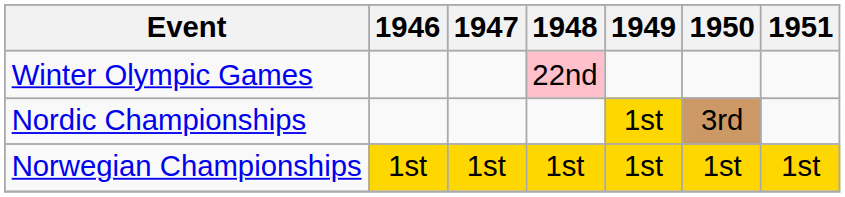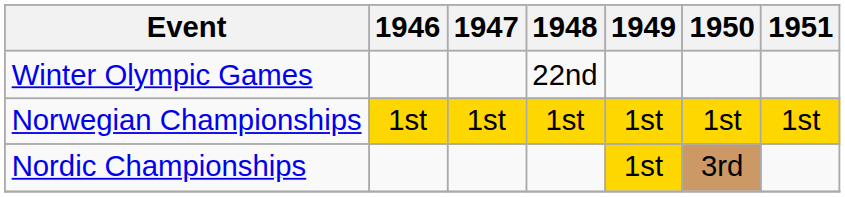Winter Olympic Games | 1948: pink background -> no background
rows swapped: Nordic Championships <-> Norwegian Championships
